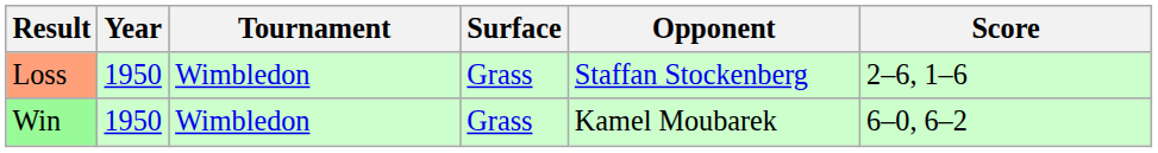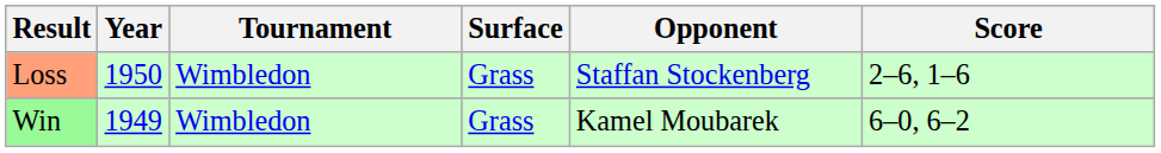Win | Year: 1950 -> 1949
